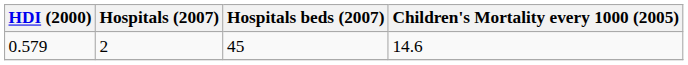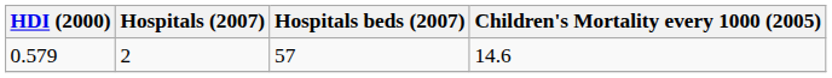0.579 | Hospitals beds (2007): 45 -> 57
